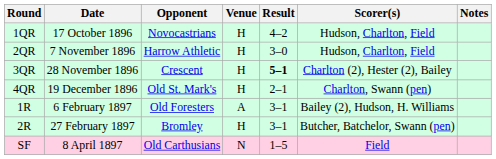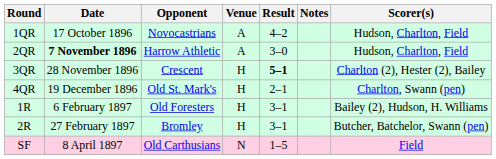columns swapped: Scorer(s) <-> Notes
1QR | Venue: H -> A
2QR | Date: normal -> bold
2QR | Venue: H -> A
1R | Venue: A -> H
